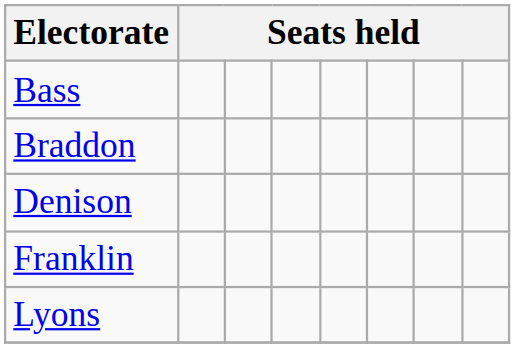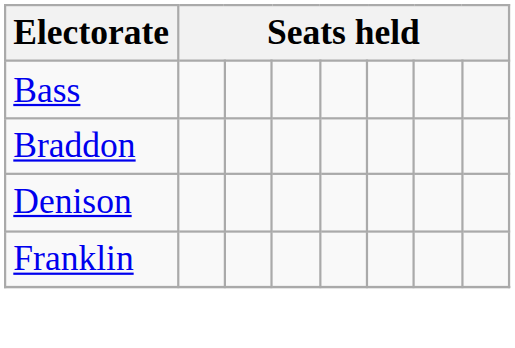- row: Lyons
